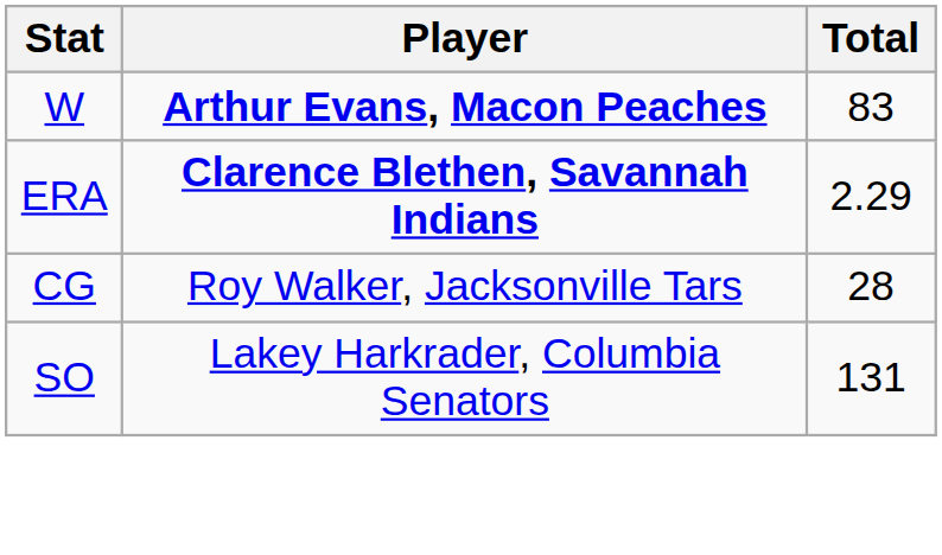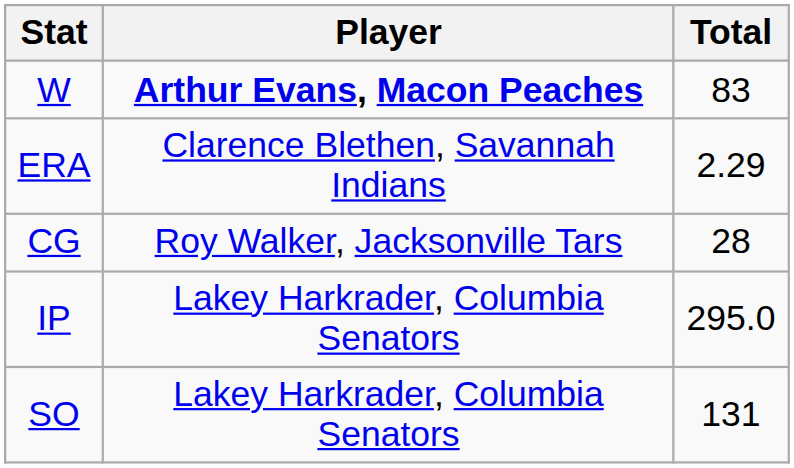ERA | Player: bold -> normal
+ row: IP | Lakey Harkrader, Columbia Senators | 295.0
